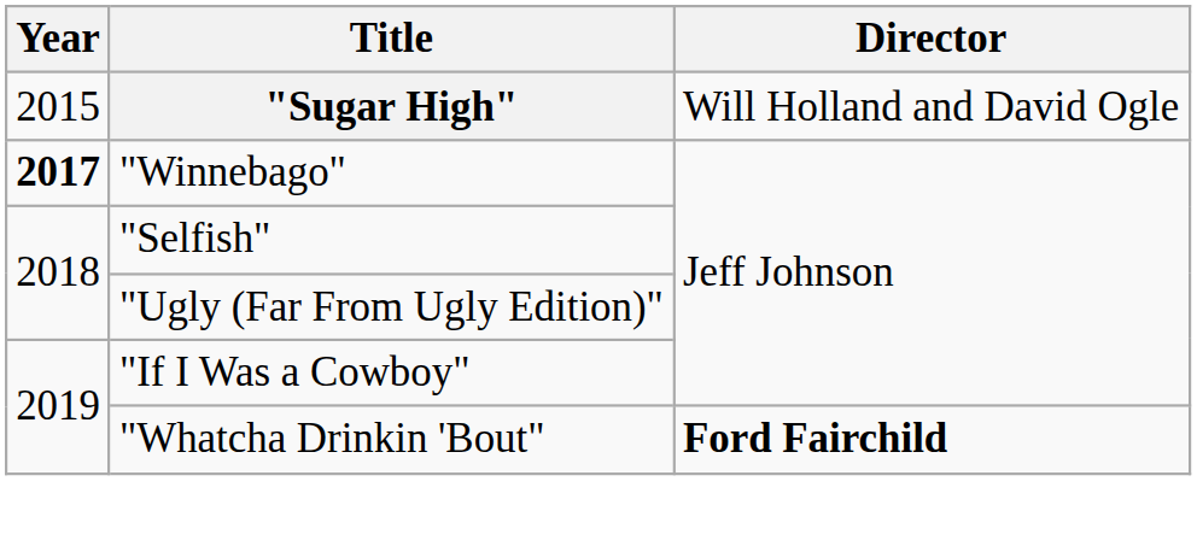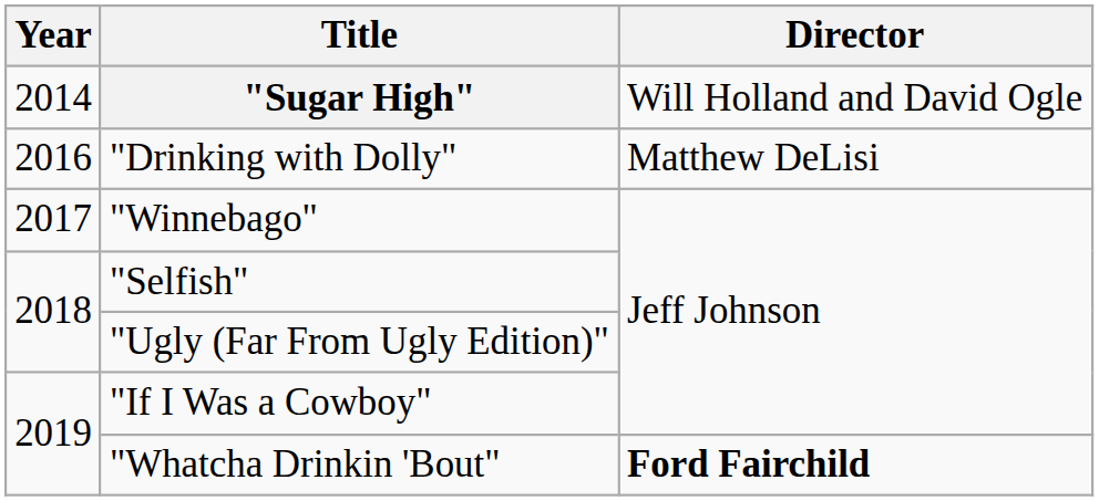"Sugar High" | Year: 2015 -> 2014
+ row: 2016 | "Drinking with Dolly" | Matthew DeLisi
"Winnebago" | Year: bold -> normal
